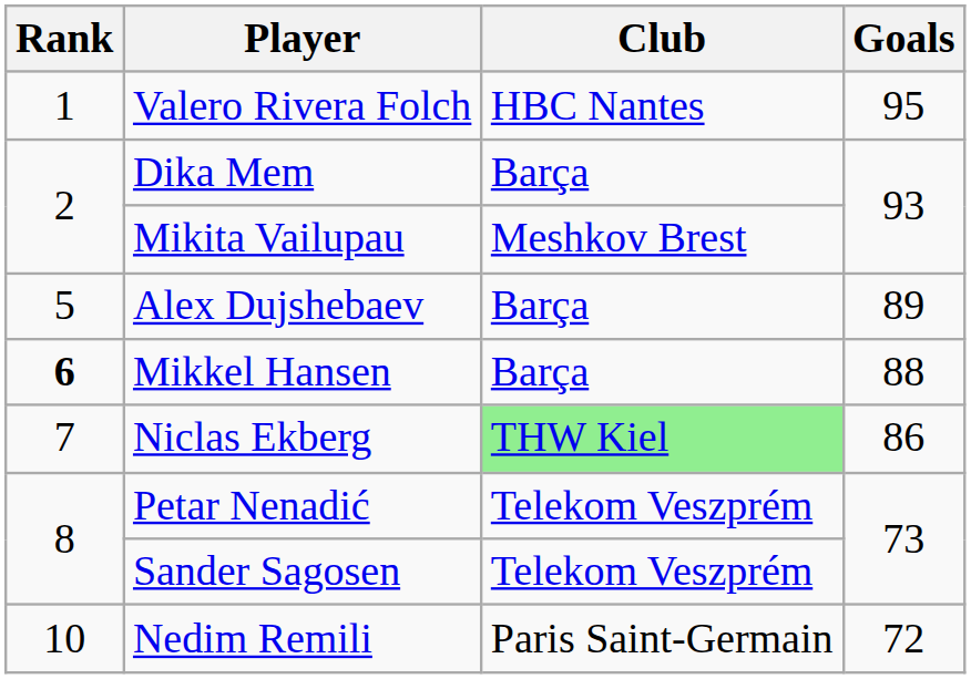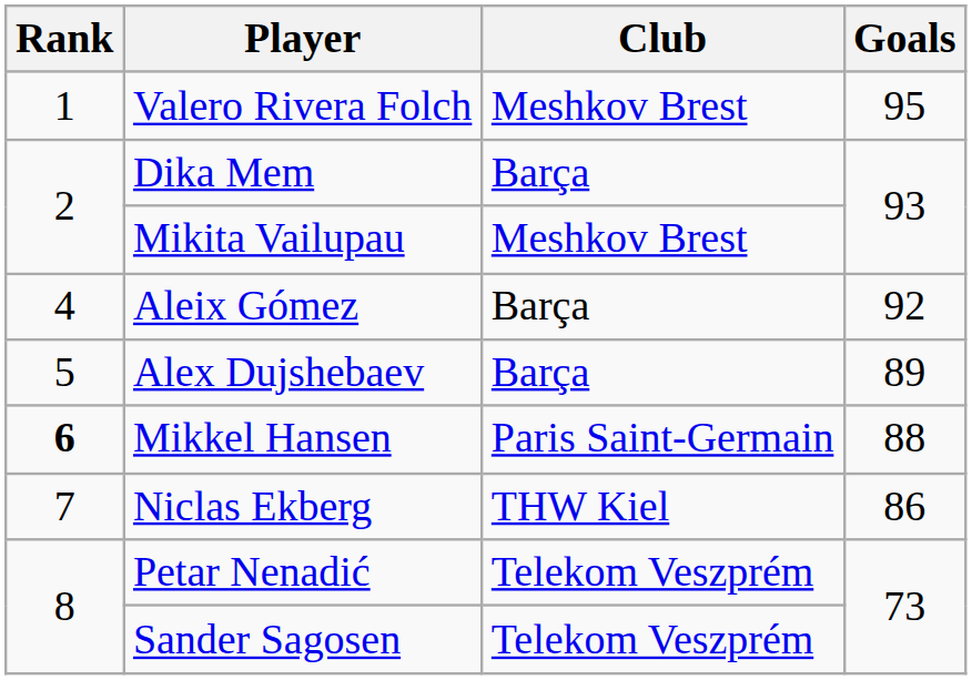Valero Rivera Folch | Club: HBC Nantes -> Meshkov Brest
+ row: 4 | Aleix Gómez | Barça | 92
Mikkel Hansen | Club: Barça -> Paris Saint-Germain
Niclas Ekberg | Club: lightgreen background -> no background
- row: 10 | Nedim Remili | Paris Saint-Germain | 72
